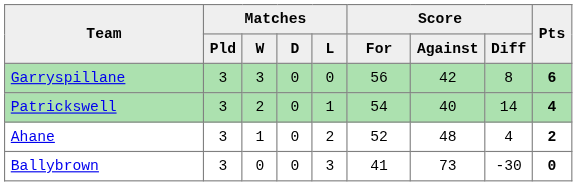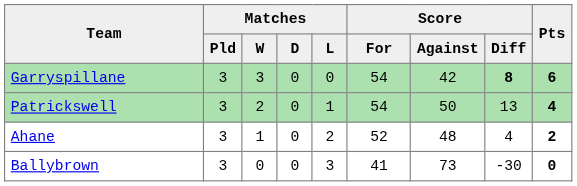Garryspillane | Score / For: 56 -> 54
Garryspillane | Score / Diff: normal -> bold
Patrickswell | Score / Against: 40 -> 50
Patrickswell | Score / Diff: 14 -> 13
